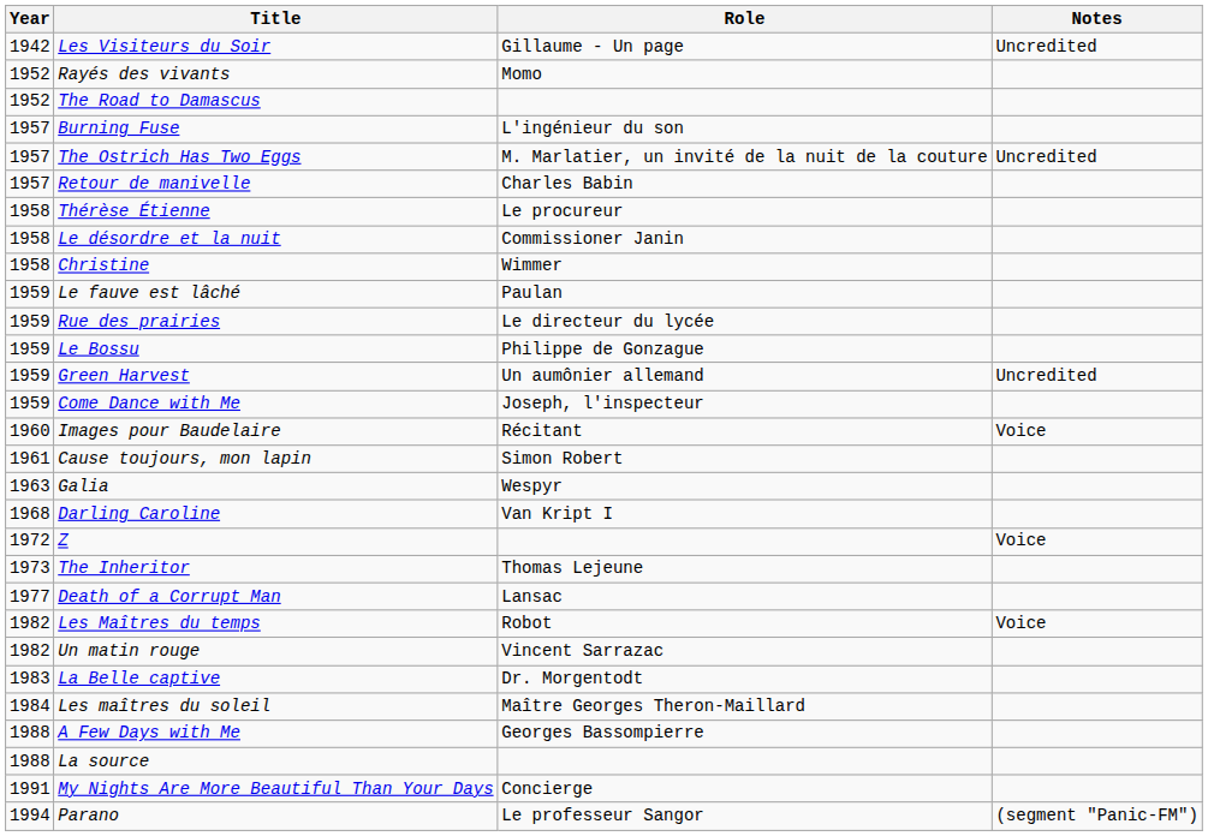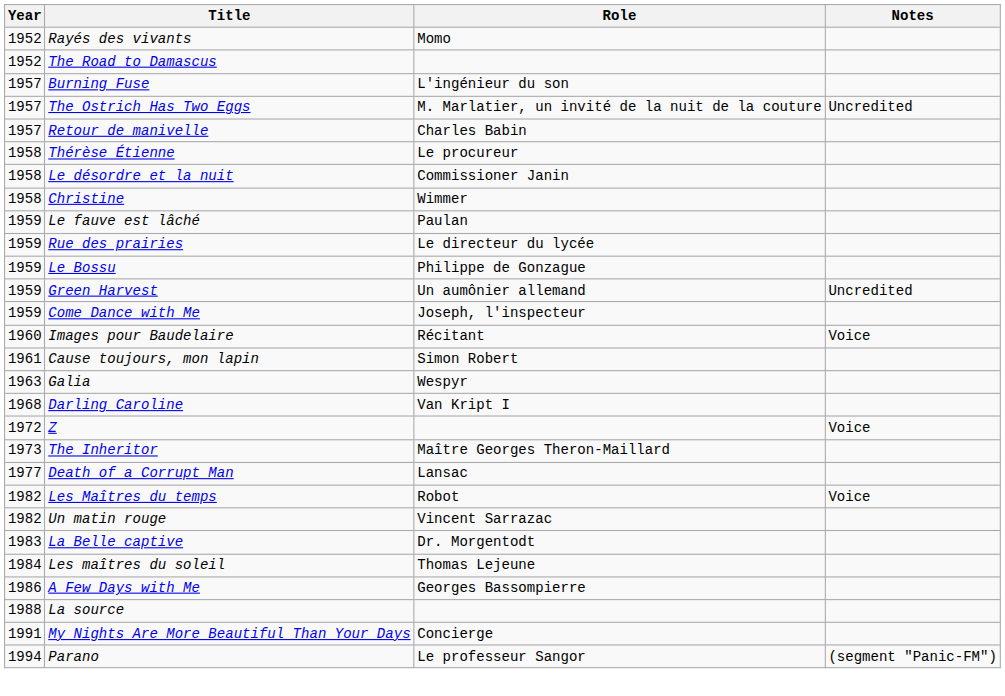- row: 1942 | Les Visiteurs du Soir | Gillaume - Un page | Uncredited
The Inheritor | Role: Thomas Lejeune -> Maître Georges Theron-Maillard
Les maîtres du soleil | Role: Maître Georges Theron-Maillard -> Thomas Lejeune
A Few Days with Me | Year: 1988 -> 1986
